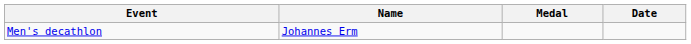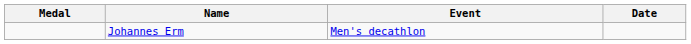columns swapped: Medal <-> Event
